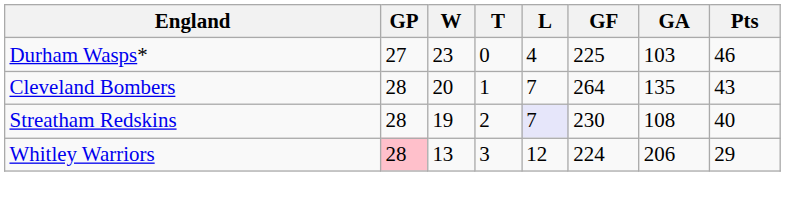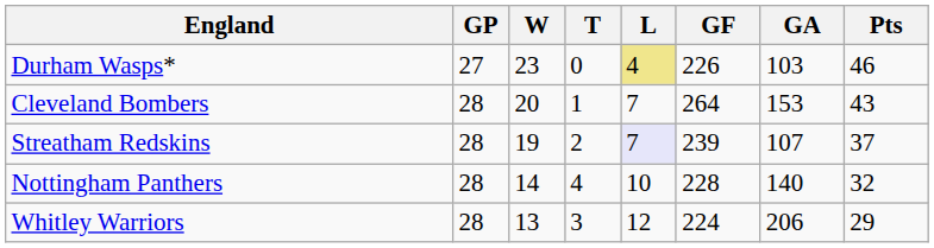Durham Wasps* | L: no background -> khaki background
Durham Wasps* | GF: 225 -> 226
Cleveland Bombers | GA: 135 -> 153
Streatham Redskins | GF: 230 -> 239
Streatham Redskins | GA: 108 -> 107
Streatham Redskins | Pts: 40 -> 37
+ row: Nottingham Panthers | 28 | 14 | 4 | 10 | 228 | 140 | 32
Whitley Warriors | GP: pink background -> no background
